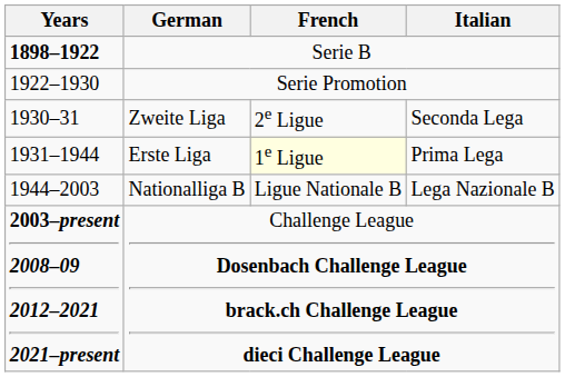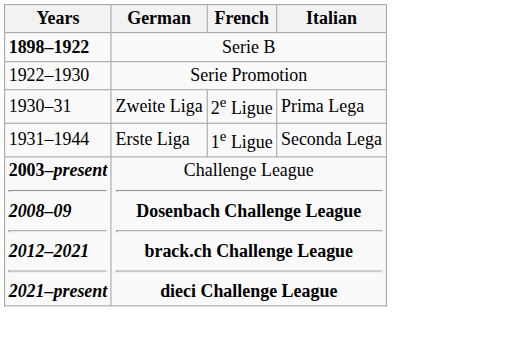Zweite Liga | Italian: Seconda Lega -> Prima Lega
Erste Liga | French: lightyellow background -> no background
Erste Liga | Italian: Prima Lega -> Seconda Lega
- row: 1944–2003 | Nationalliga B | Ligue Nationale B | Lega Nazionale B
